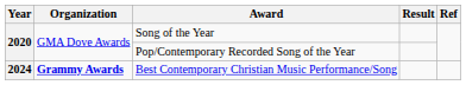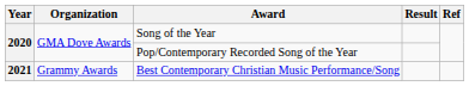Best Contemporary Christian Music Performance/Song | Year: 2024 -> 2021
Best Contemporary Christian Music Performance/Song | Organization: bold -> normal
